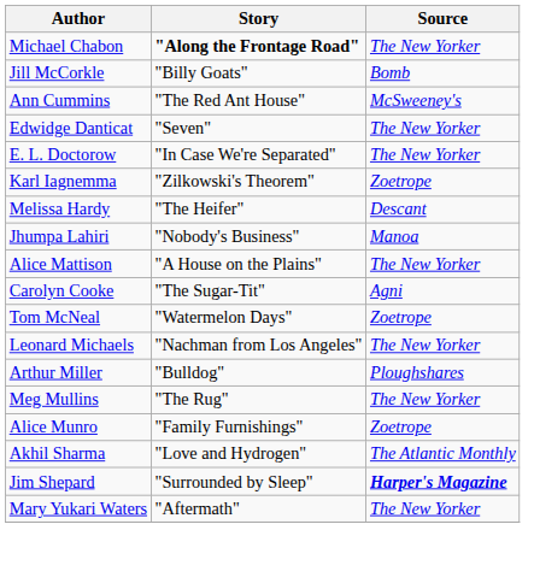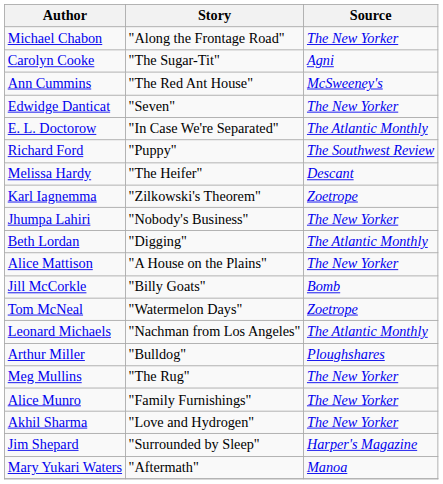Michael Chabon | Story: bold -> normal
rows swapped: Carolyn Cooke <-> Jill McCorkle
E. L. Doctorow | Source: The New Yorker -> The Atlantic Monthly
+ row: Richard Ford | "Puppy" | The Southwest Review
rows swapped: Melissa Hardy <-> Karl Iagnemma
Jhumpa Lahiri | Source: Manoa -> The New Yorker
+ row: Beth Lordan | "Digging" | The Atlantic Monthly
Leonard Michaels | Source: The New Yorker -> The Atlantic Monthly
Alice Munro | Source: Zoetrope -> The New Yorker
Akhil Sharma | Source: The Atlantic Monthly -> The New Yorker
Jim Shepard | Source: bold -> normal
Mary Yukari Waters | Source: The New Yorker -> Manoa
